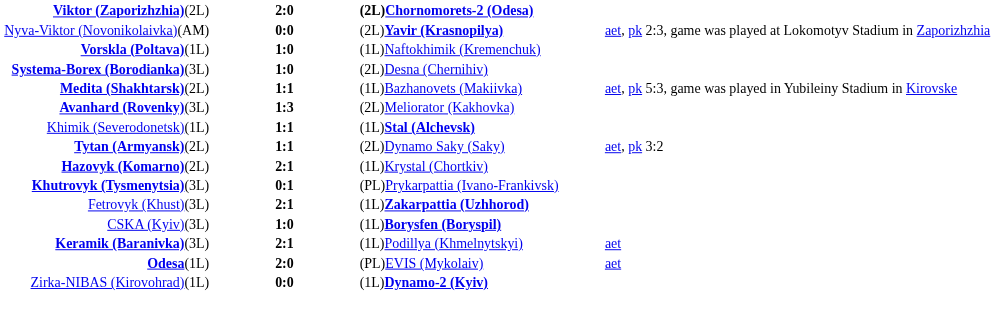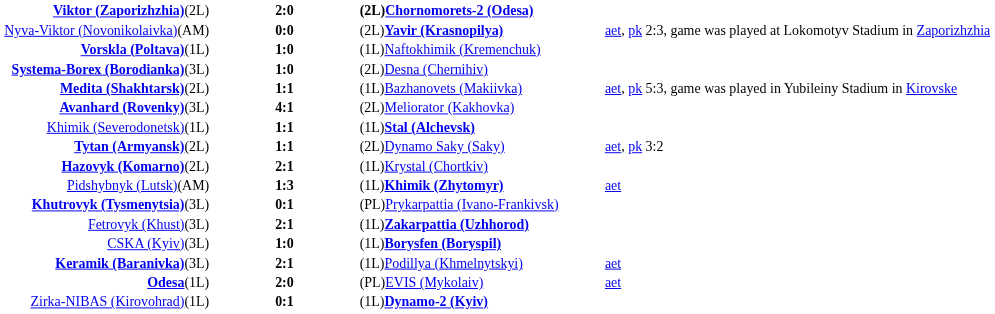Avanhard (Rovenky)(3L) | column 2: 1:3 -> 4:1
+ row: Pidshybnyk (Lutsk)(AM) | 1:3 | (1L)Khimik (Zhytomyr) | aet
Zirka-NIBAS (Kirovohrad)(1L) | column 2: 0:0 -> 0:1
